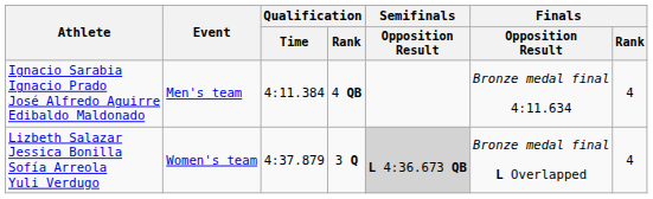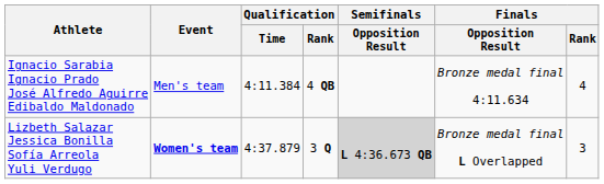Lizbeth Salazar Jessica Bonilla Sofía Arreola Yuli Verdugo | Event: normal -> bold
Lizbeth Salazar Jessica Bonilla Sofía Arreola Yuli Verdugo | Finals / Rank: 4 -> 3
